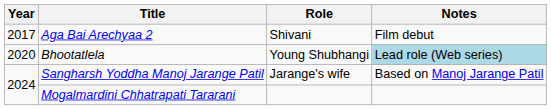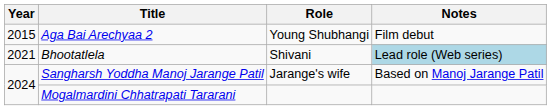Aga Bai Arechyaa 2 | Year: 2017 -> 2015
Aga Bai Arechyaa 2 | Role: Shivani -> Young Shubhangi
Bhootatlela | Year: 2020 -> 2021
Bhootatlela | Role: Young Shubhangi -> Shivani
